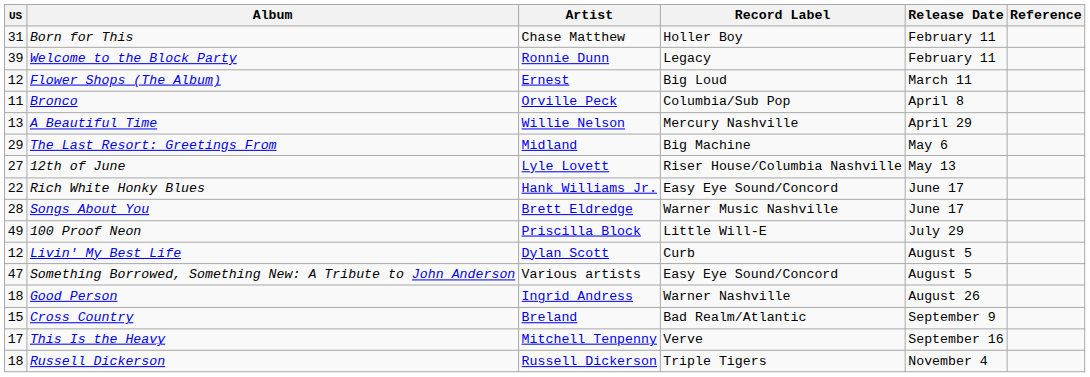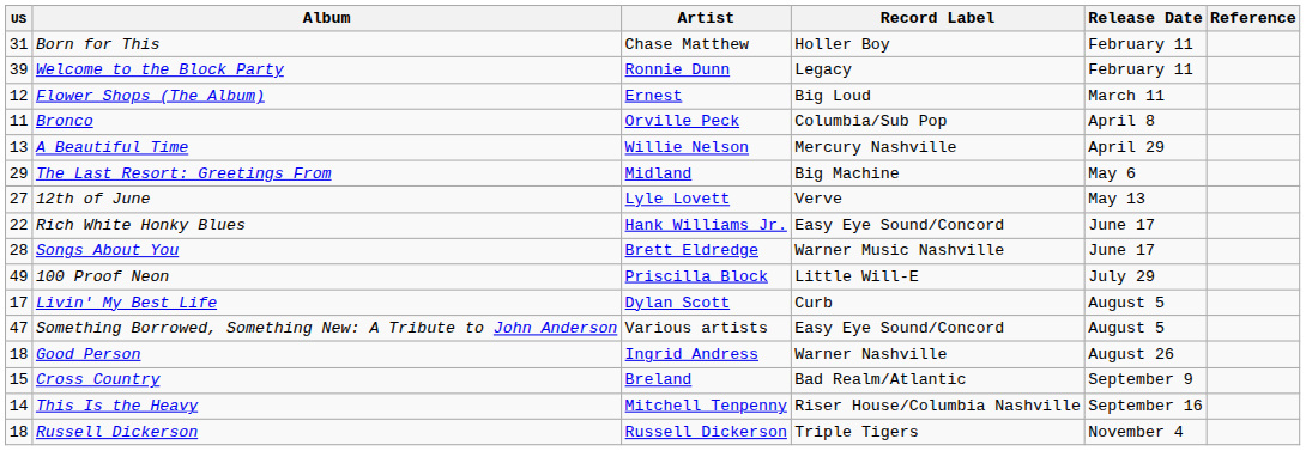12th of June | Record Label: Riser House/Columbia Nashville -> Verve
Livin' My Best Life | US: 12 -> 17
This Is the Heavy | US: 17 -> 14
This Is the Heavy | Record Label: Verve -> Riser House/Columbia Nashville
